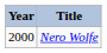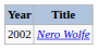Nero Wolfe | Year: 2000 -> 2002
